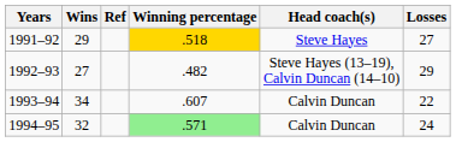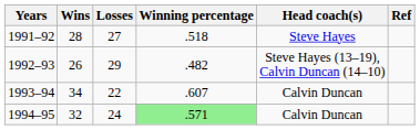columns swapped: Losses <-> Ref
1991–92 | Wins: 29 -> 28
1991–92 | Winning percentage: gold background -> no background
1992–93 | Wins: 27 -> 26
